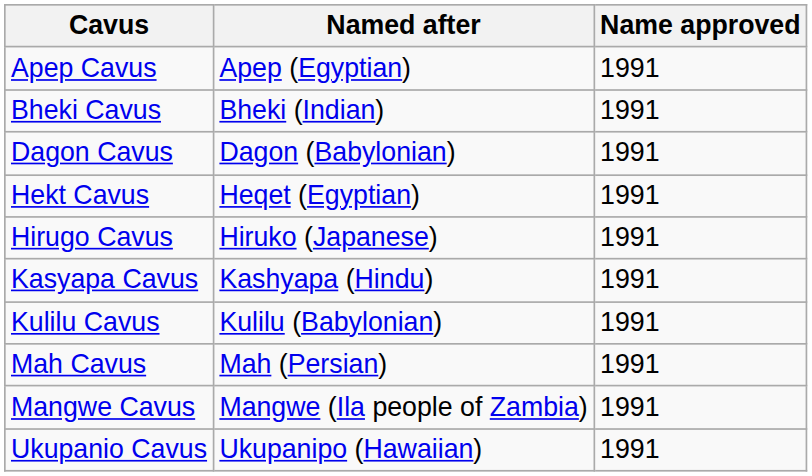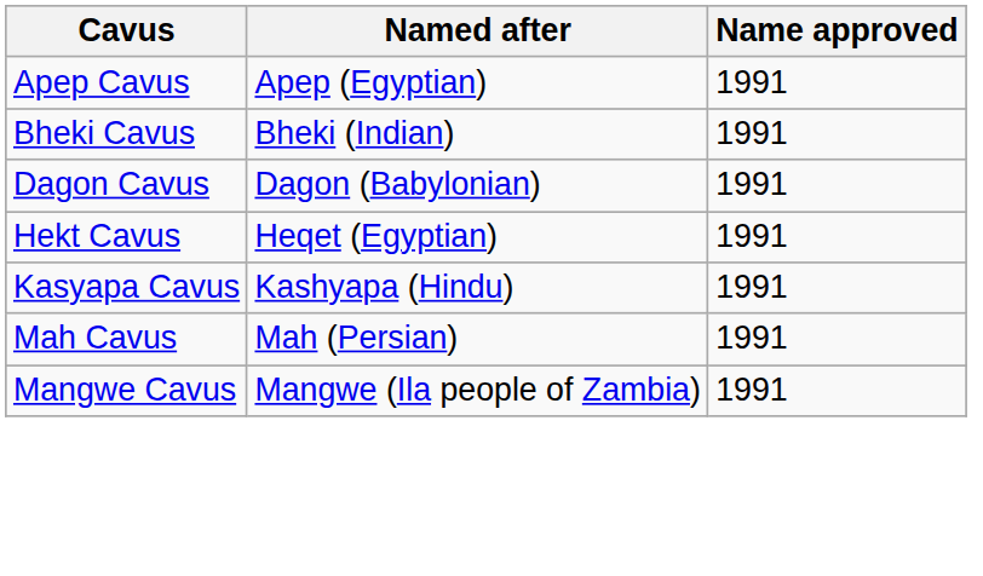- row: Hirugo Cavus | Hiruko (Japanese) | 1991
- row: Kulilu Cavus | Kulilu (Babylonian) | 1991
- row: Ukupanio Cavus | Ukupanipo (Hawaiian) | 1991
